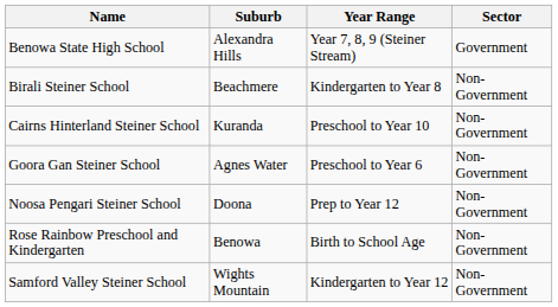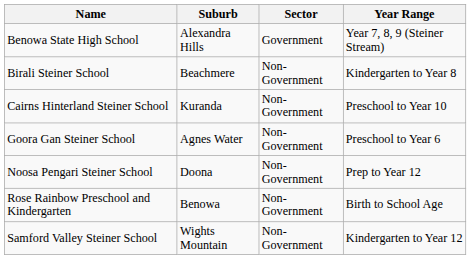columns swapped: Year Range <-> Sector
